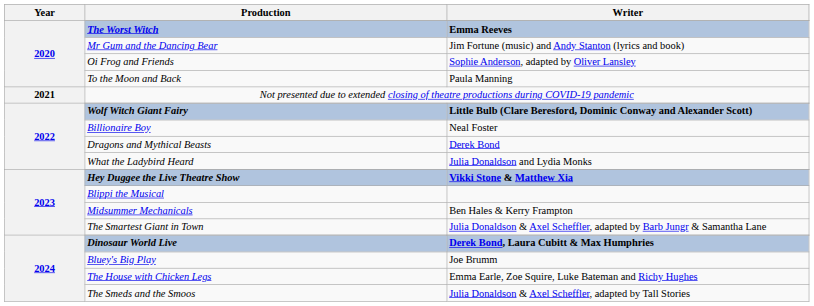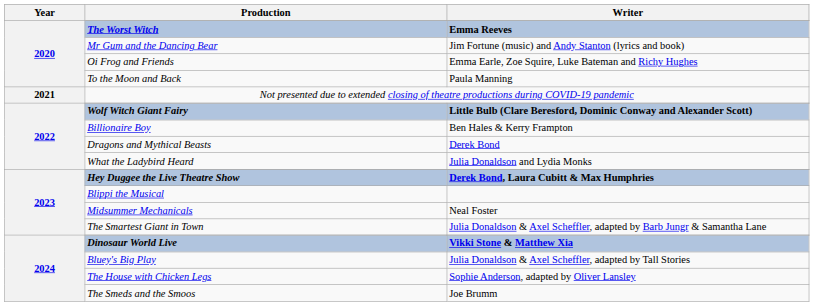Oi Frog and Friends | Writer: Sophie Anderson, adapted by Oliver Lansley -> Emma Earle, Zoe Squire, Luke Bateman and Richy Hughes
Billionaire Boy | Writer: Neal Foster -> Ben Hales & Kerry Frampton
Hey Duggee the Live Theatre Show | Writer: Vikki Stone & Matthew Xia -> Derek Bond, Laura Cubitt & Max Humphries
Midsummer Mechanicals | Writer: Ben Hales & Kerry Frampton -> Neal Foster
Dinosaur World Live | Writer: Derek Bond, Laura Cubitt & Max Humphries -> Vikki Stone & Matthew Xia
Bluey's Big Play | Writer: Joe Brumm -> Julia Donaldson & Axel Scheffler, adapted by Tall Stories
The House with Chicken Legs | Writer: Emma Earle, Zoe Squire, Luke Bateman and Richy Hughes -> Sophie Anderson, adapted by Oliver Lansley
The Smeds and the Smoos | Writer: Julia Donaldson & Axel Scheffler, adapted by Tall Stories -> Joe Brumm
